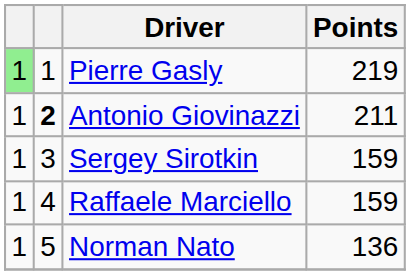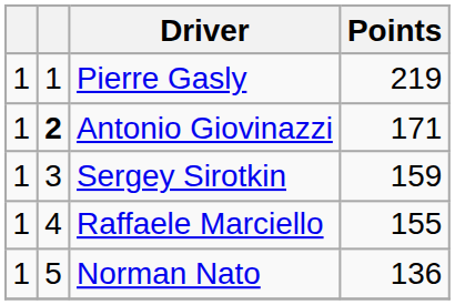Pierre Gasly | column 1: lightgreen background -> no background
Antonio Giovinazzi | Points: 211 -> 171
Raffaele Marciello | Points: 159 -> 155
